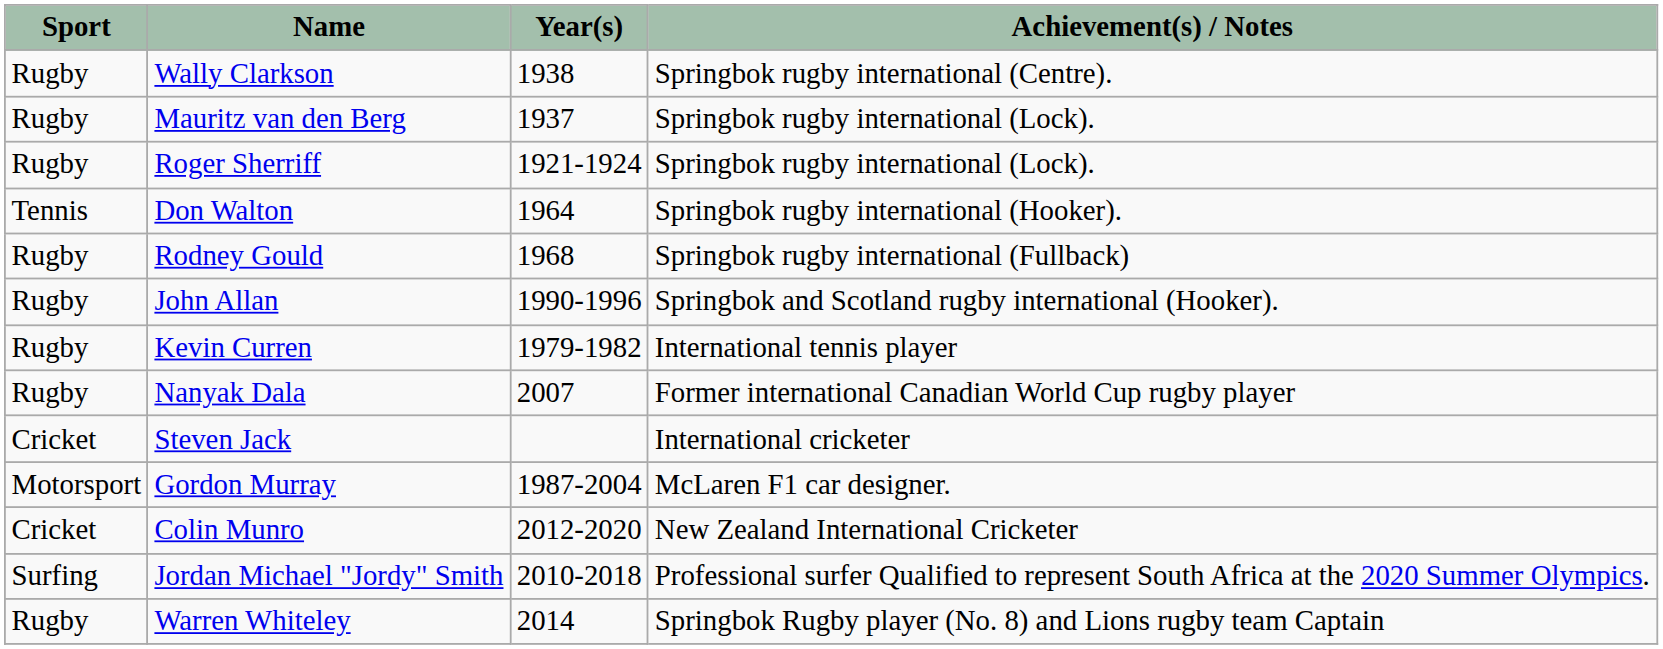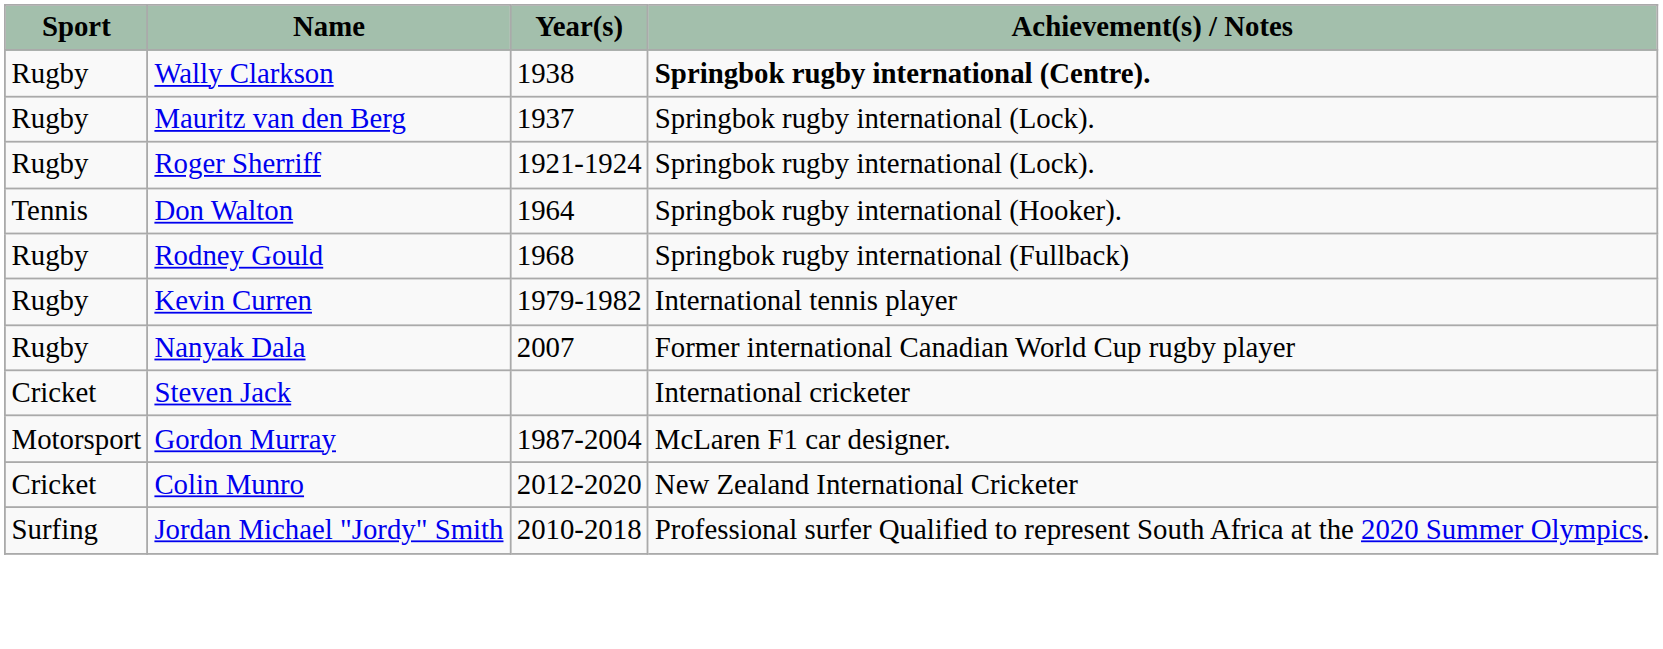Wally Clarkson | Achievement(s) / Notes: normal -> bold
- row: Rugby | John Allan | 1990-1996 | Springbok and Scotland rugby international (Hooker).
- row: Rugby | Warren Whiteley | 2014 | Springbok Rugby player (No. 8) and Lions rugby team Captain
